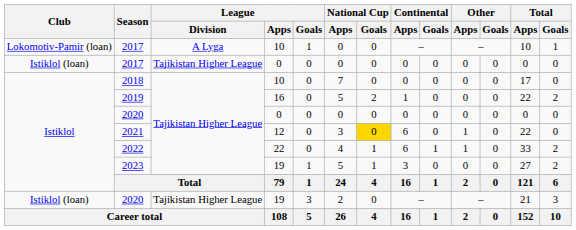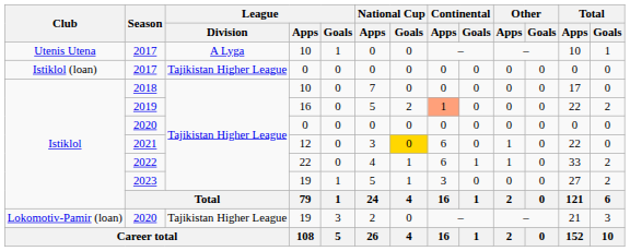2017 / 10 | Club: Lokomotiv-Pamir (loan) -> Utenis Utena
2019 | Continental / Apps: no background -> lightsalmon background
2020 / 19 | Club: Istiklol (loan) -> Lokomotiv-Pamir (loan)
